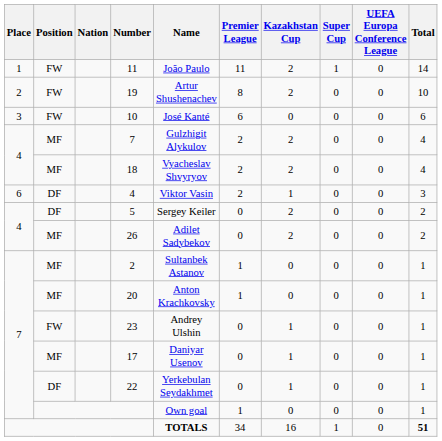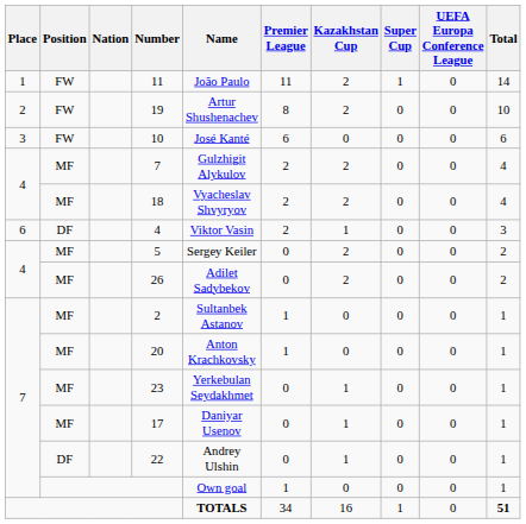5 | Position: DF -> MF
23 | Position: FW -> MF
23 | Name: Andrey Ulshin -> Yerkebulan Seydakhmet
22 | Name: Yerkebulan Seydakhmet -> Andrey Ulshin
